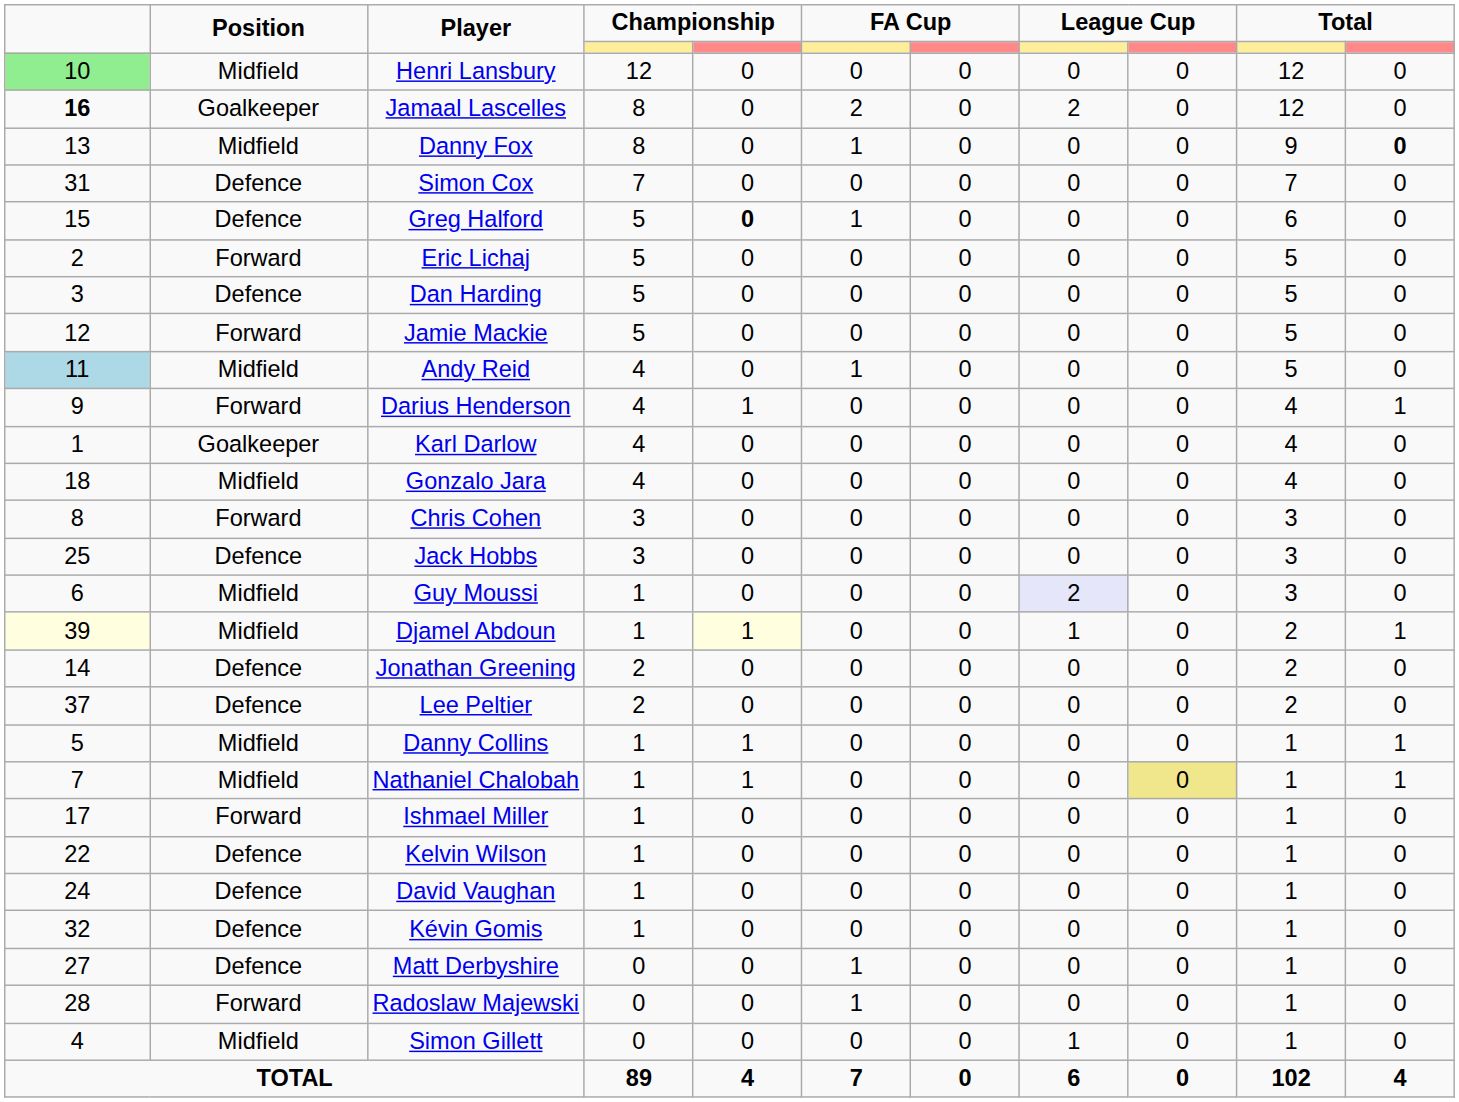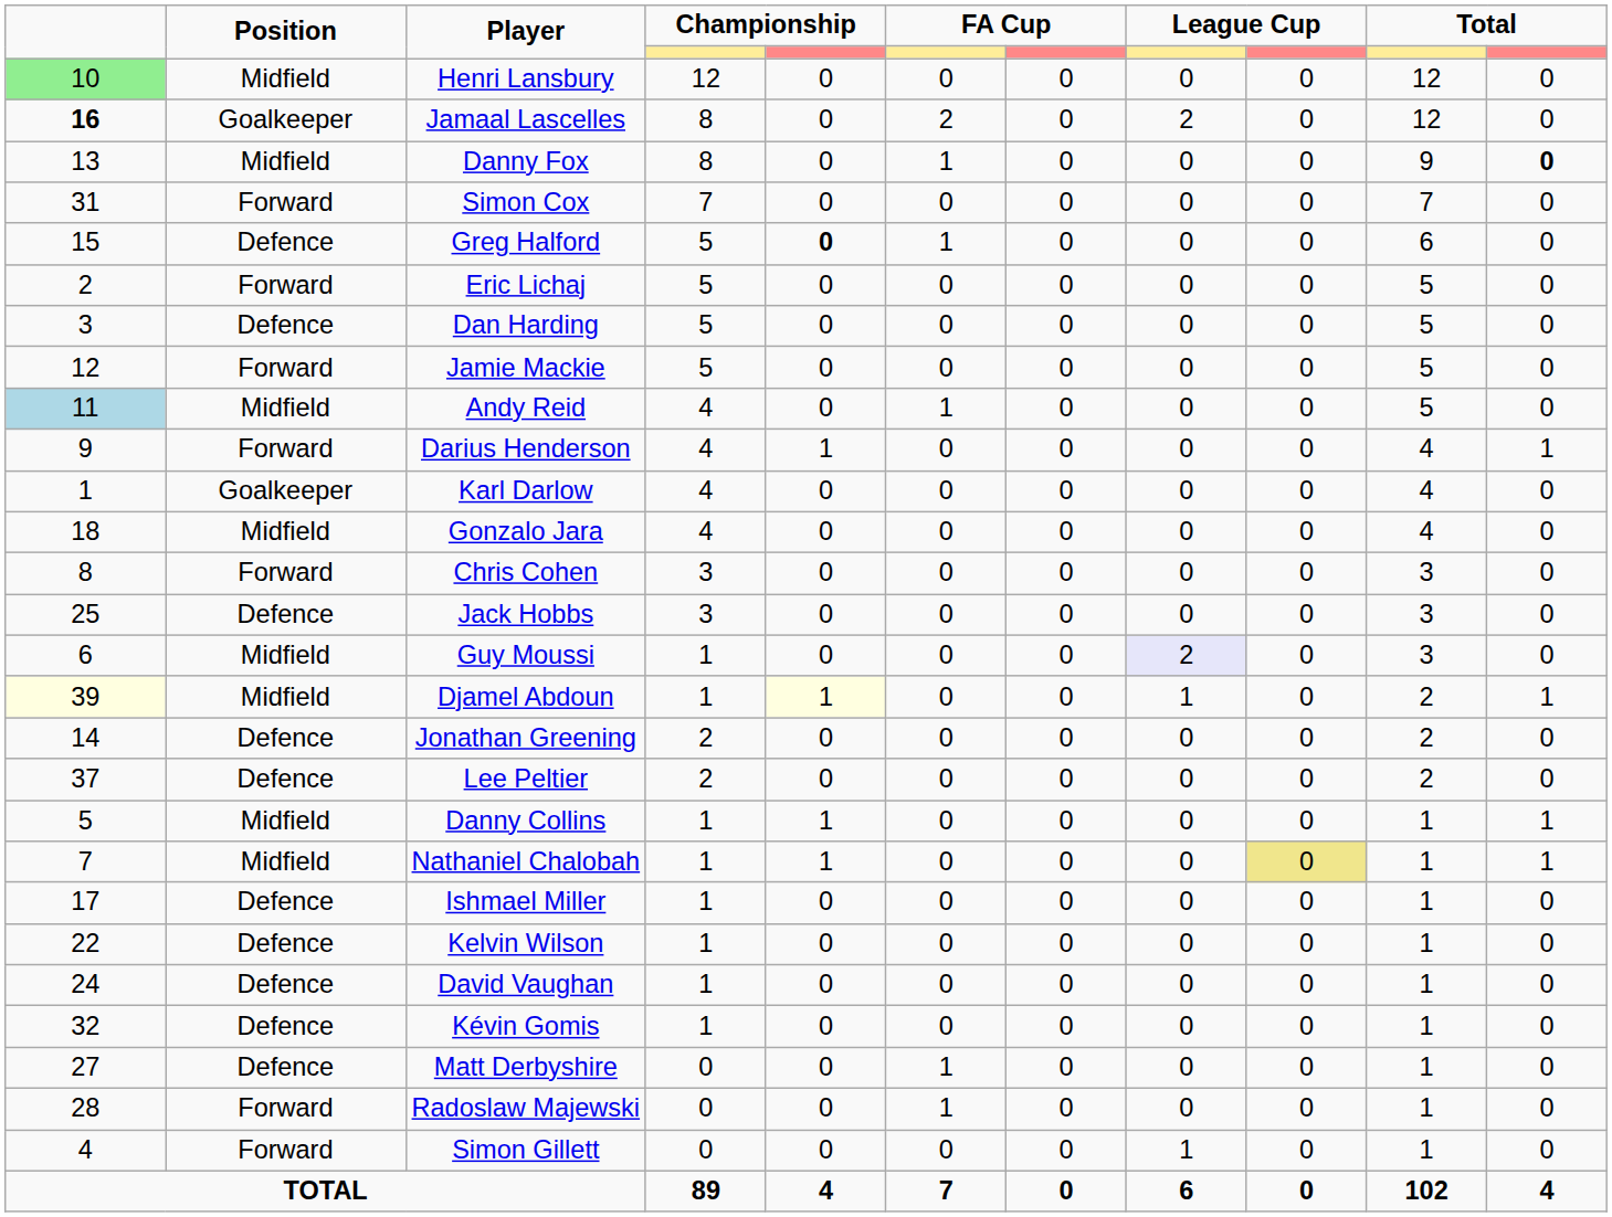Simon Cox | Position: Defence -> Forward
Ishmael Miller | Position: Forward -> Defence
Simon Gillett | Position: Midfield -> Forward
